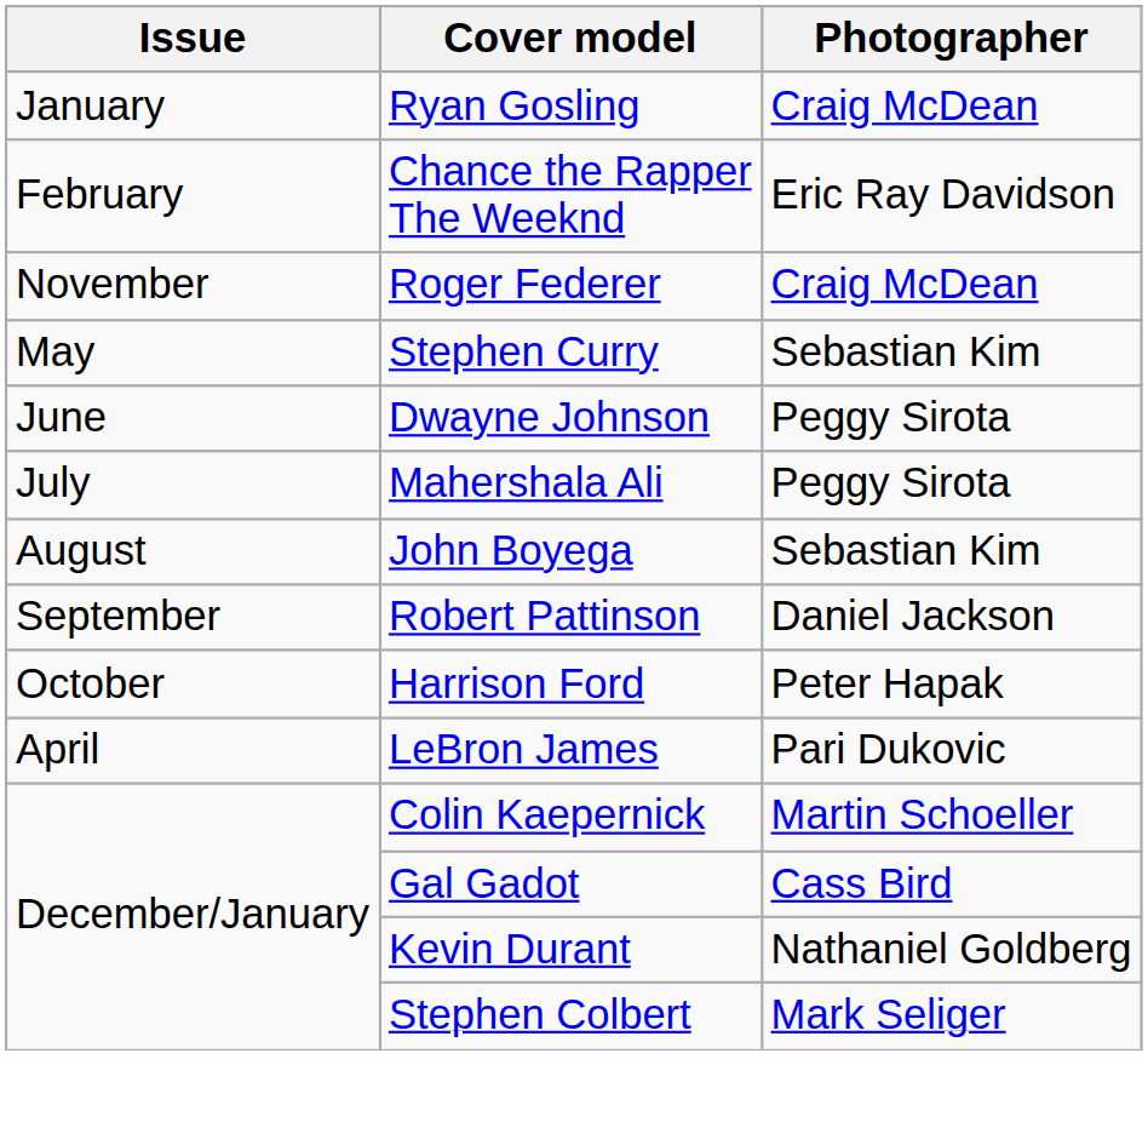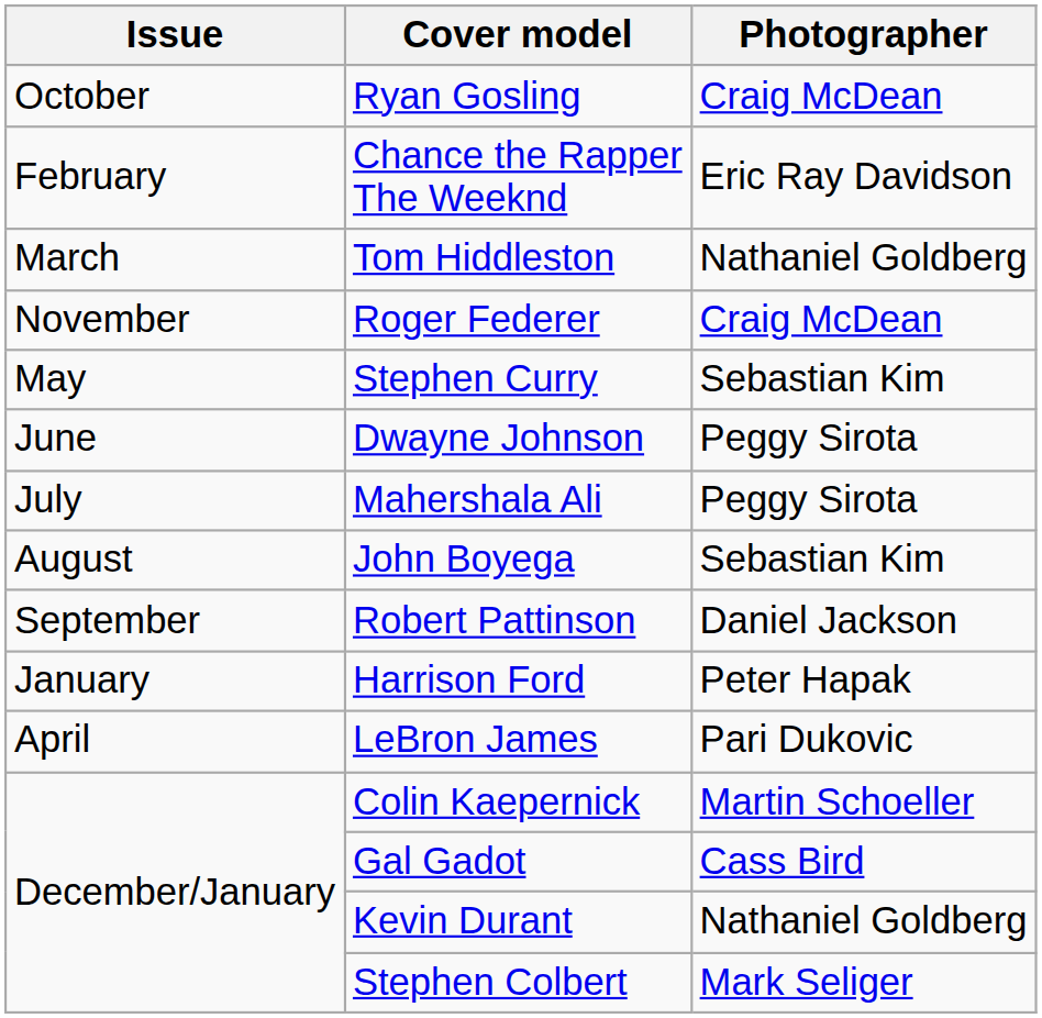Ryan Gosling | Issue: January -> October
+ row: March | Tom Hiddleston | Nathaniel Goldberg
Harrison Ford | Issue: October -> January
